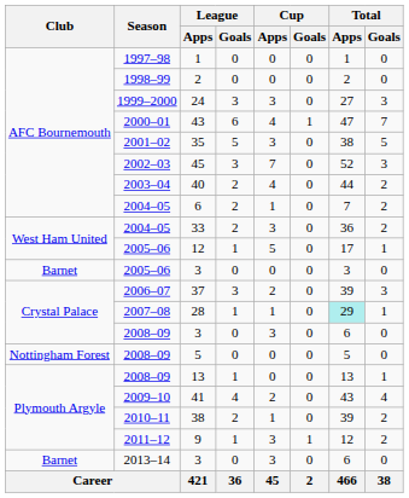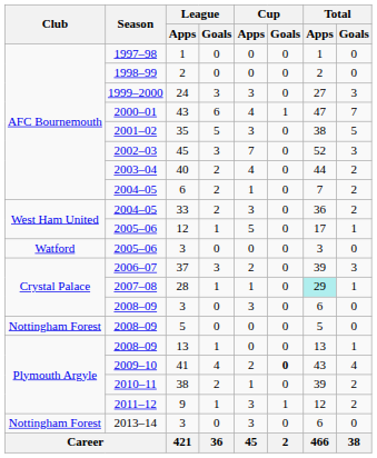2005–06 / 3 | Club: Barnet -> Watford
41 | Cup / Goals: normal -> bold
2013–14 / 3 | Club: Barnet -> Nottingham Forest
